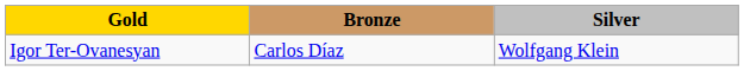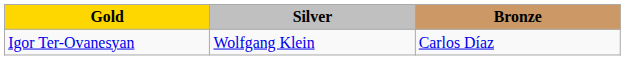columns swapped: Silver <-> Bronze
